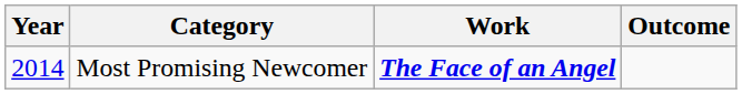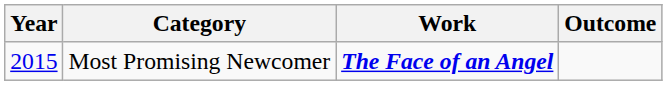Most Promising Newcomer | Year: 2014 -> 2015
